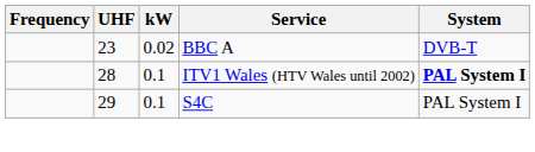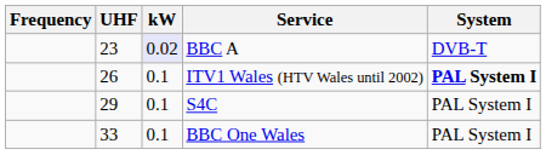BBC A | kW: no background -> lavender background
ITV1 Wales (HTV Wales until 2002) | UHF: 28 -> 26
+ row: 33 | 0.1 | BBC One Wales | PAL System I
